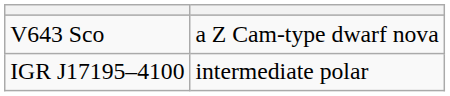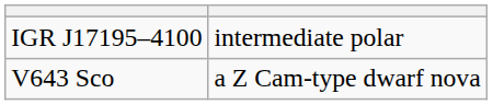rows swapped: V643 Sco <-> IGR J17195–4100
